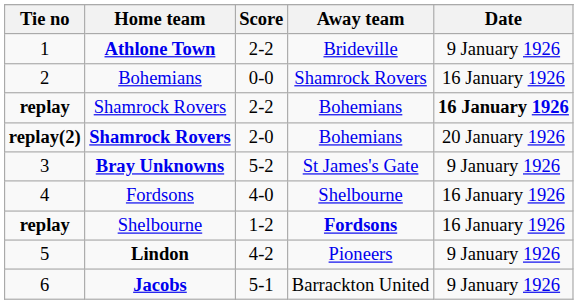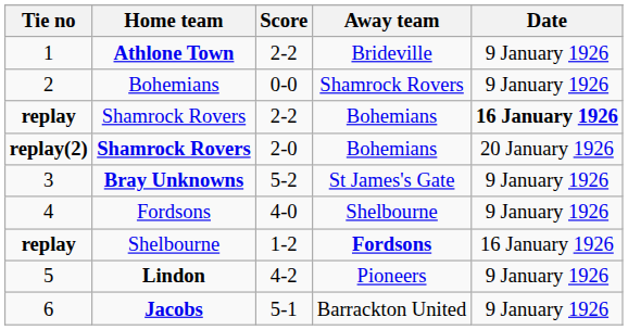2 | Date: 16 January 1926 -> 9 January 1926
4 | Date: 16 January 1926 -> 9 January 1926
